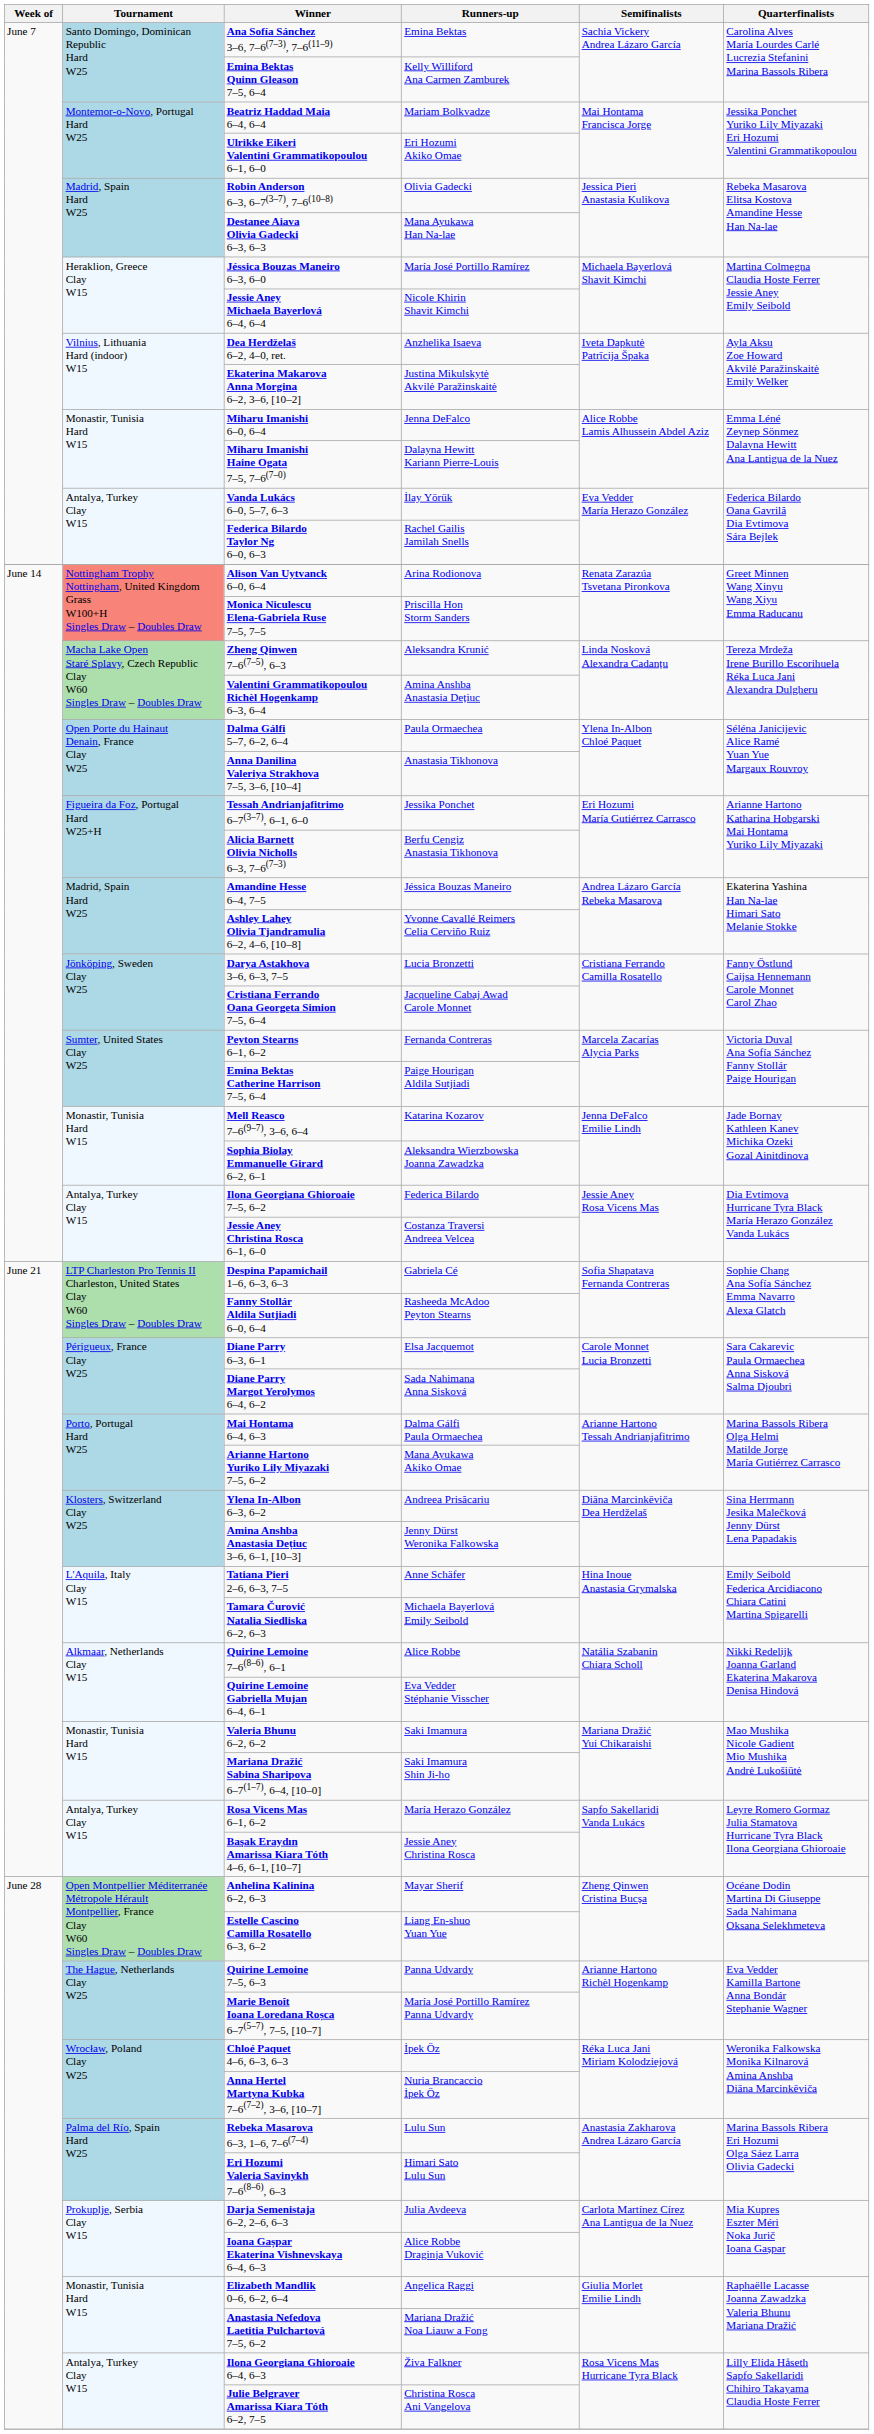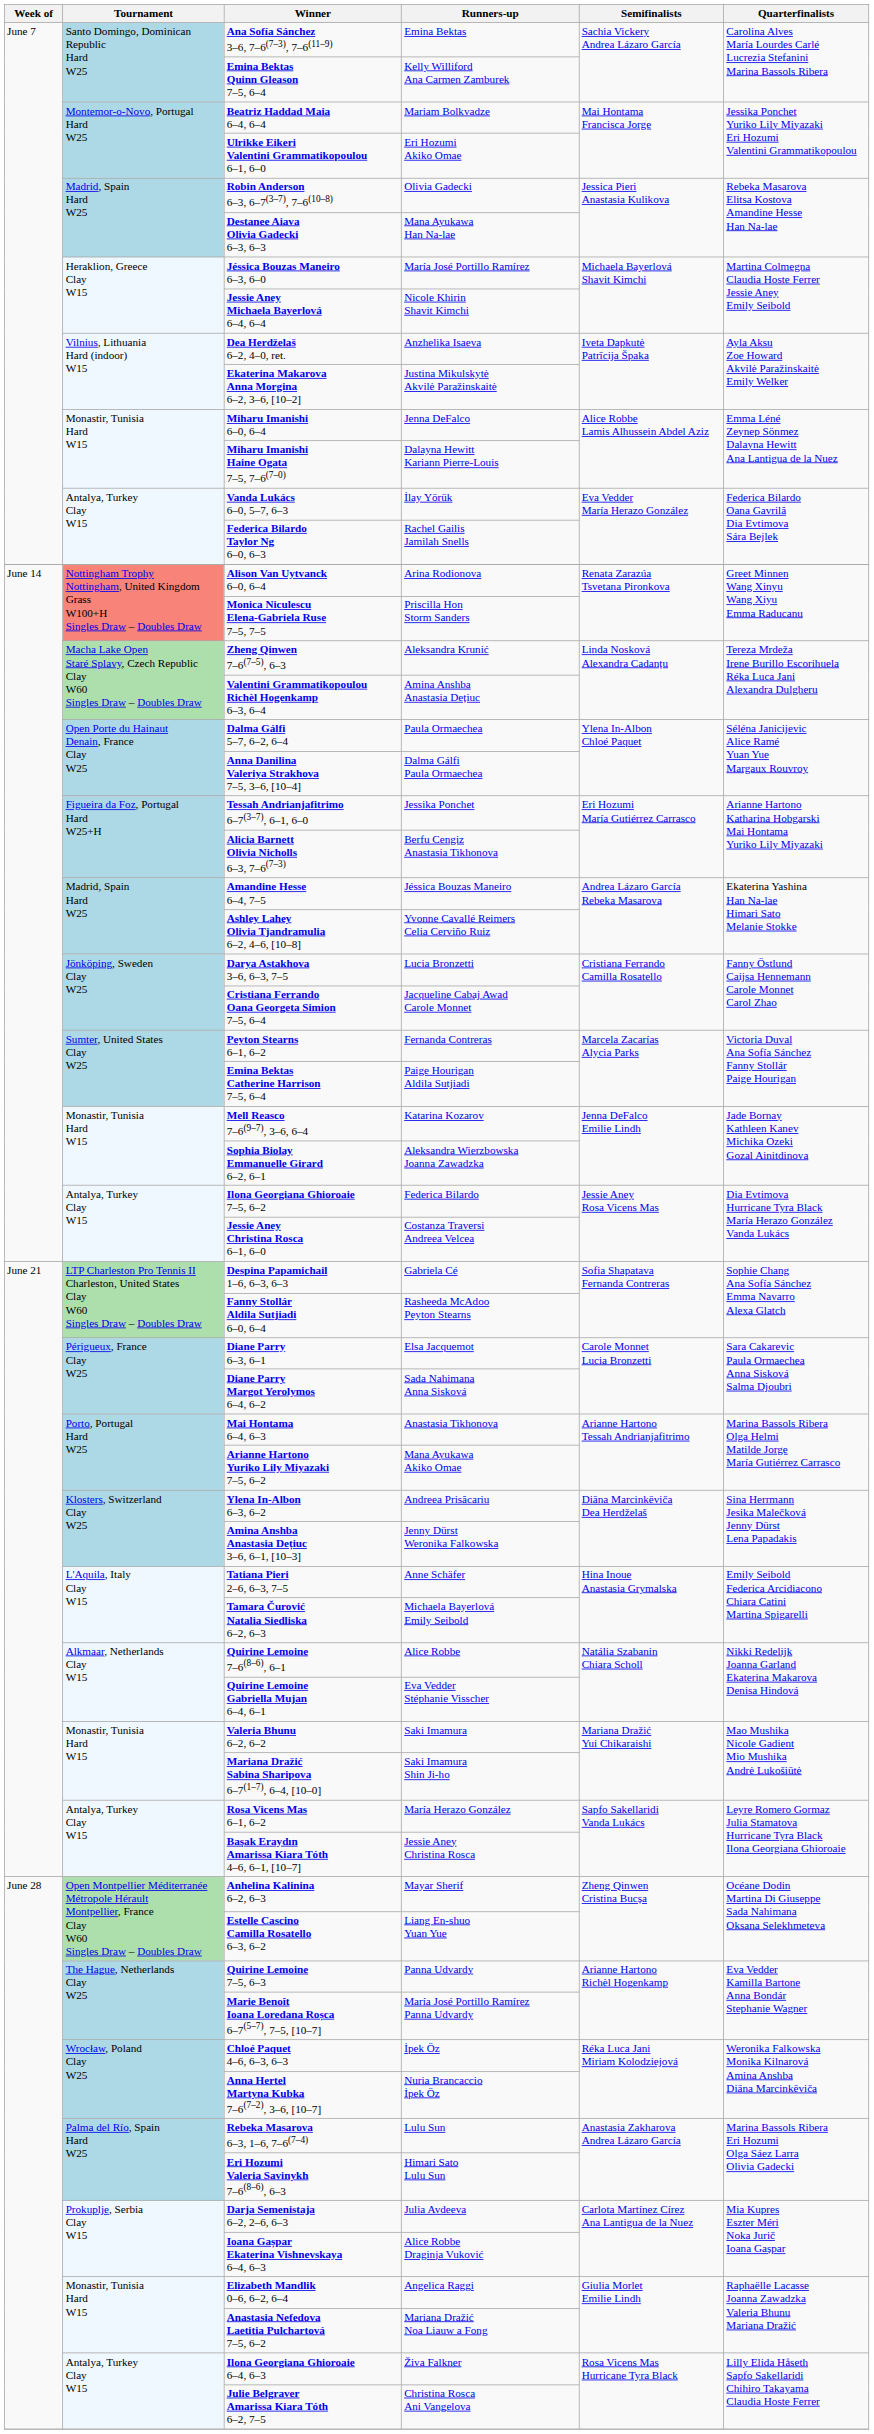Anna Danilina Valeriya Strakhova 7–5, 3–6, [10–4] | Runners-up: Anastasia Tikhonova -> Dalma Gálfi Paula Ormaechea
Mai Hontama 6–4, 6–3 | Runners-up: Dalma Gálfi Paula Ormaechea -> Anastasia Tikhonova
